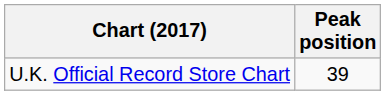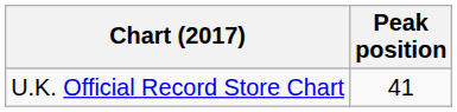U.K. Official Record Store Chart | Peak position: 39 -> 41
